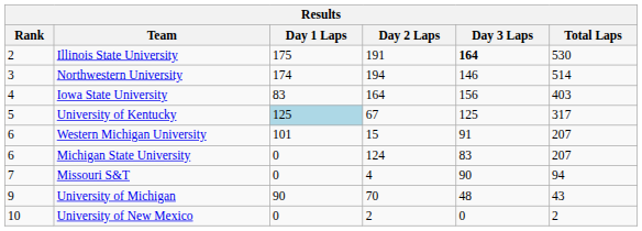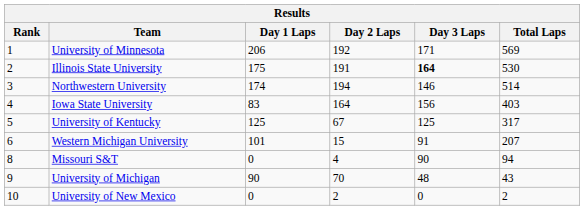+ row: 1 | University of Minnesota | 206 | 192 | 171 | 569
University of Kentucky | Day 1 Laps: lightblue background -> no background
- row: 6 | Michigan State University | 0 | 124 | 83 | 207
Missouri S&T | Rank: 7 -> 8
